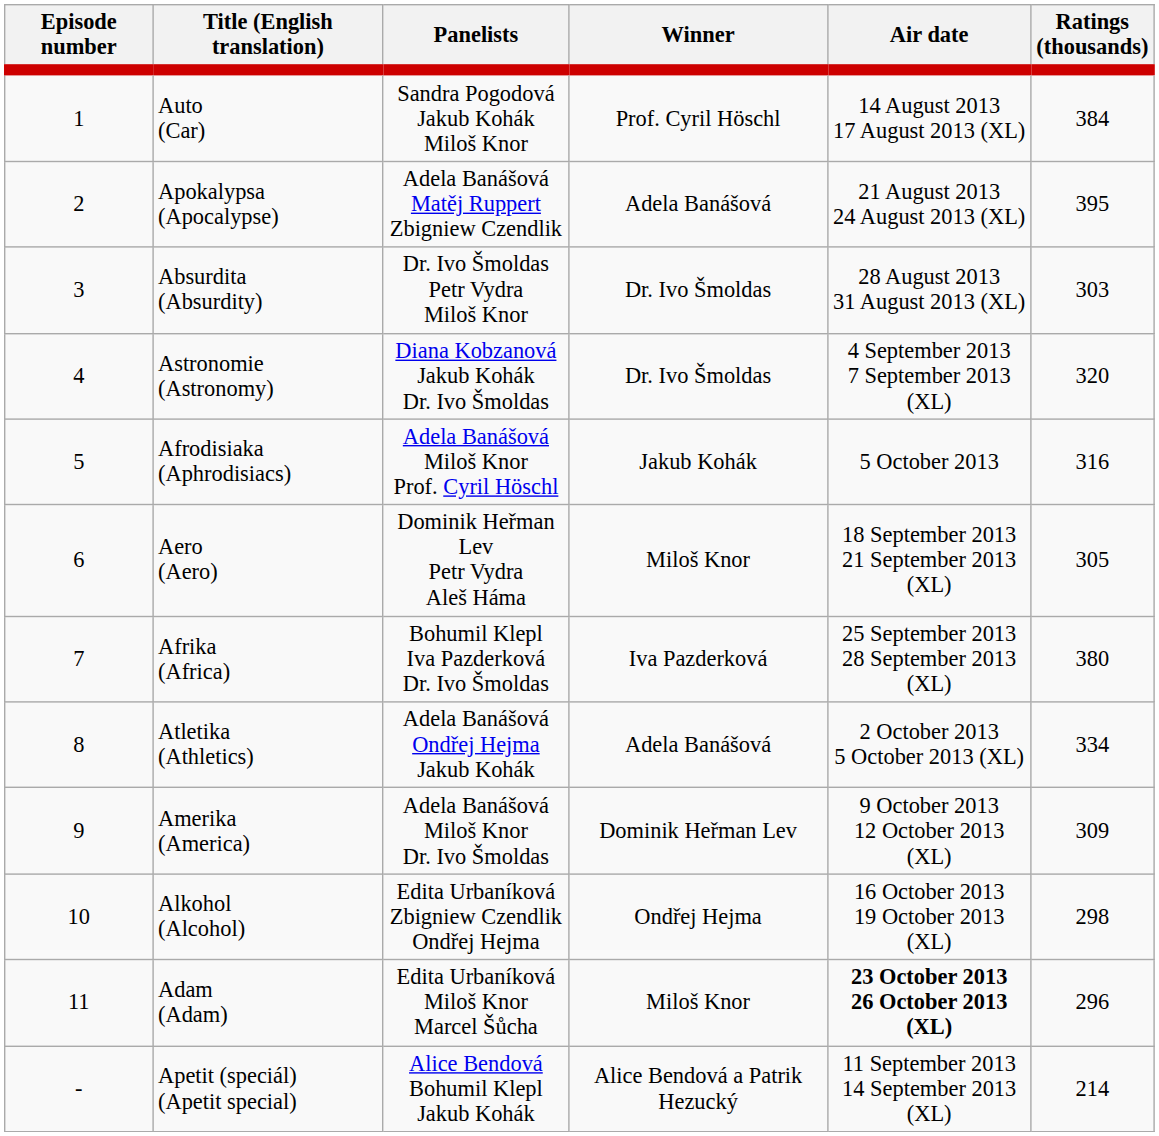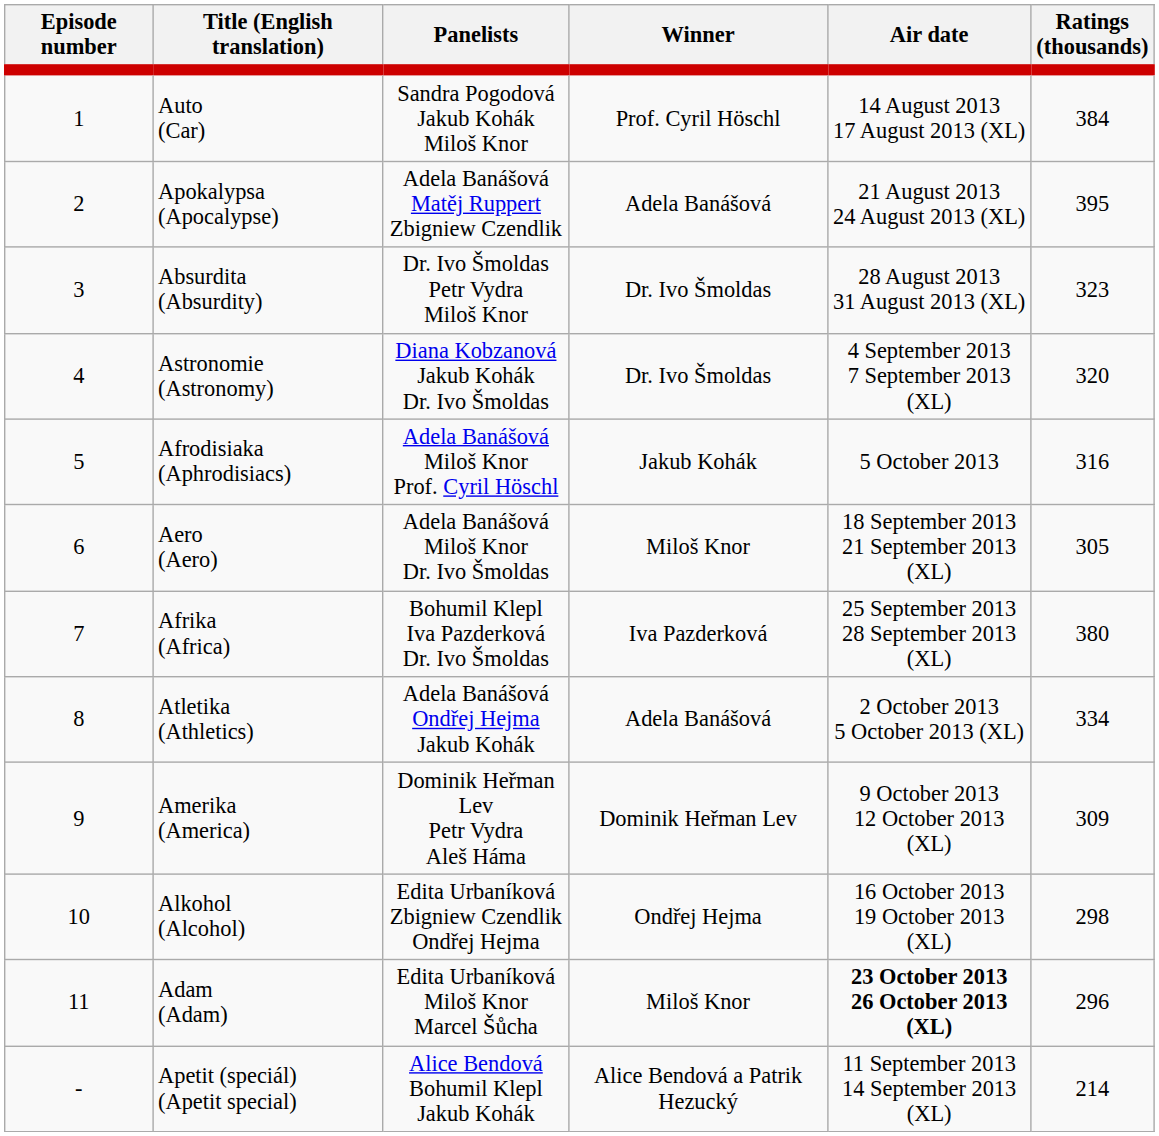Absurdita (Absurdity) | Ratings (thousands): 303 -> 323
Aero (Aero) | Panelists: Dominik Heřman Lev Petr Vydra Aleš Háma -> Adela Banášová Miloš Knor Dr. Ivo Šmoldas
Amerika (America) | Panelists: Adela Banášová Miloš Knor Dr. Ivo Šmoldas -> Dominik Heřman Lev Petr Vydra Aleš Háma
